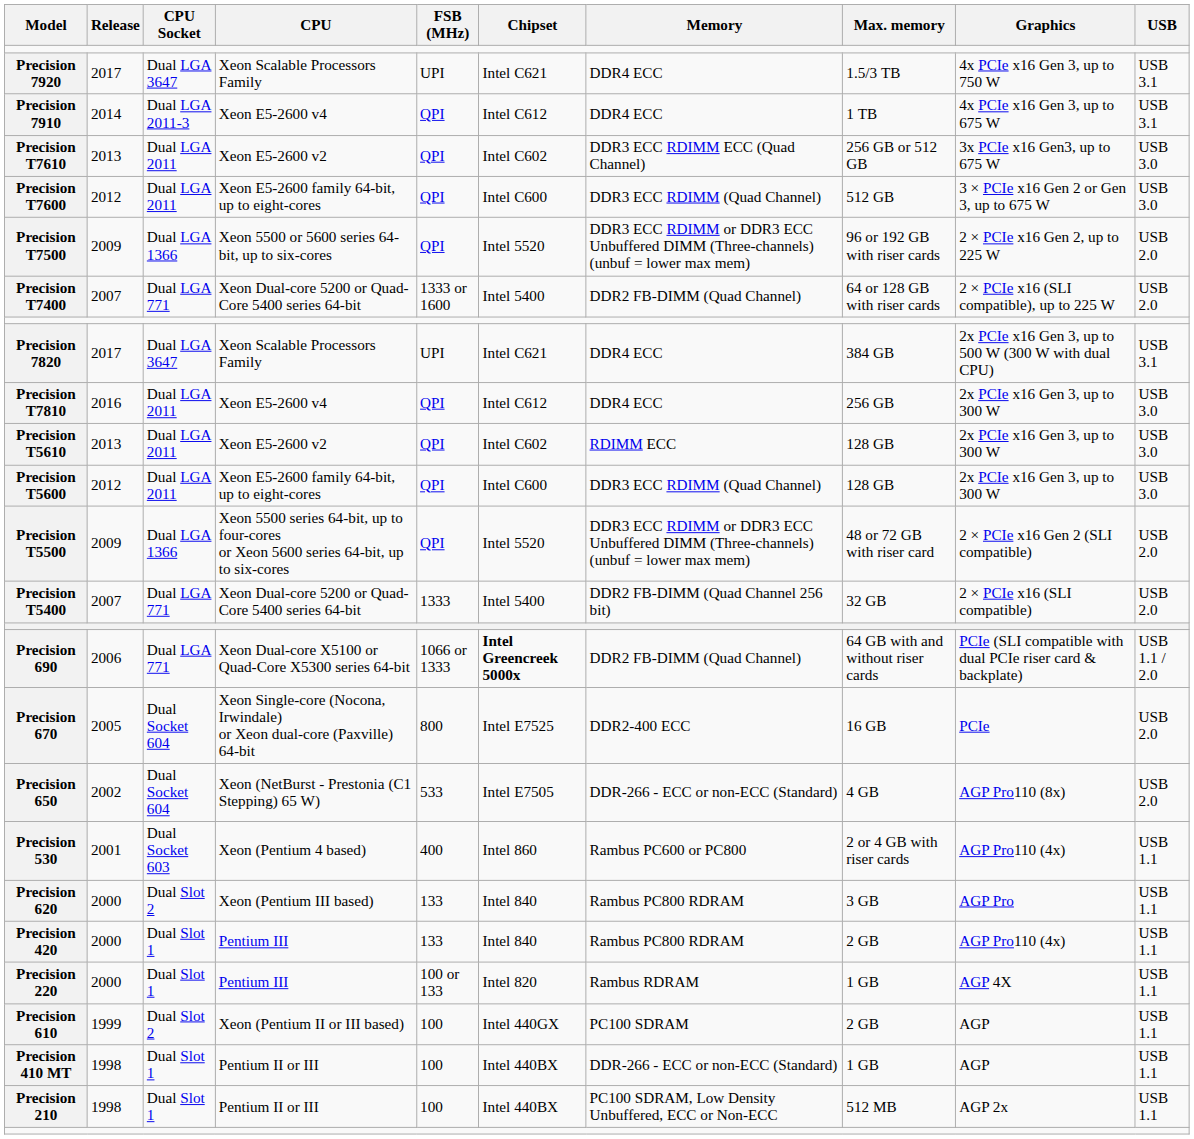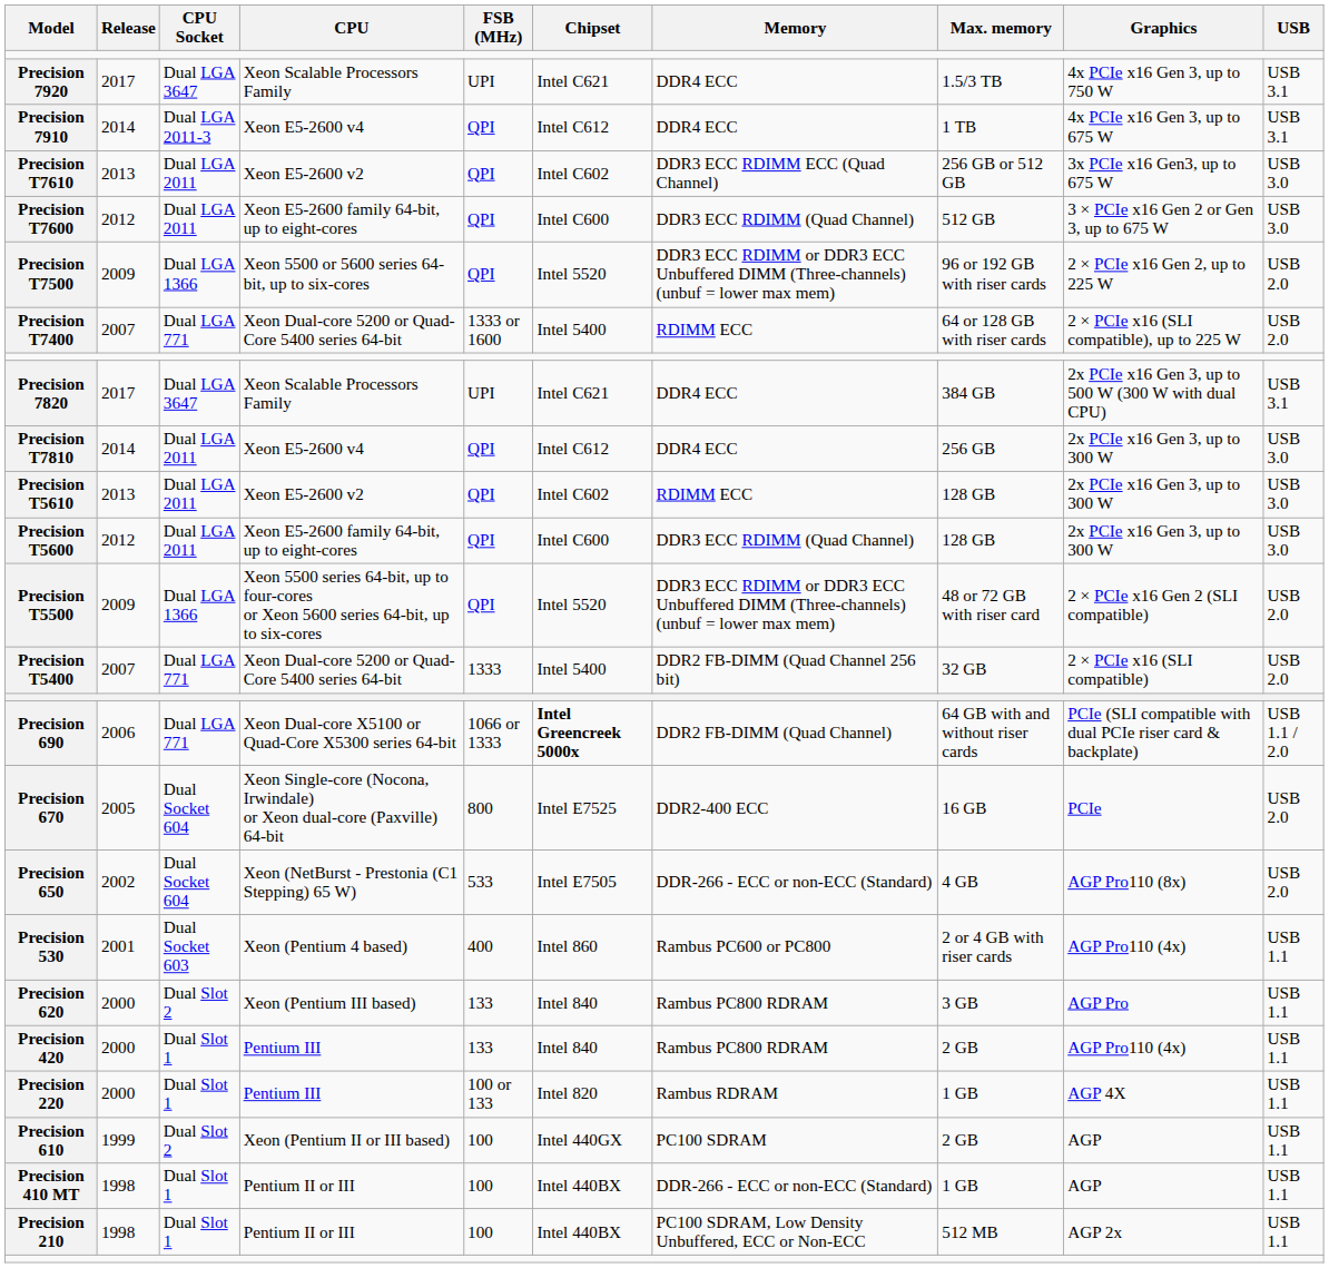Precision T7400 | Memory: DDR2 FB-DIMM (Quad Channel) -> RDIMM ECC
Precision T7810 | Release: 2016 -> 2014
